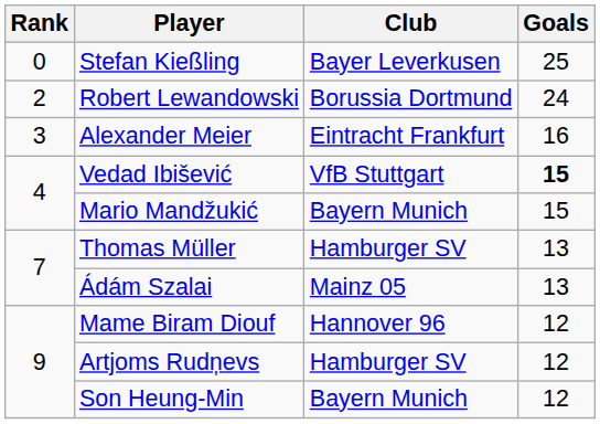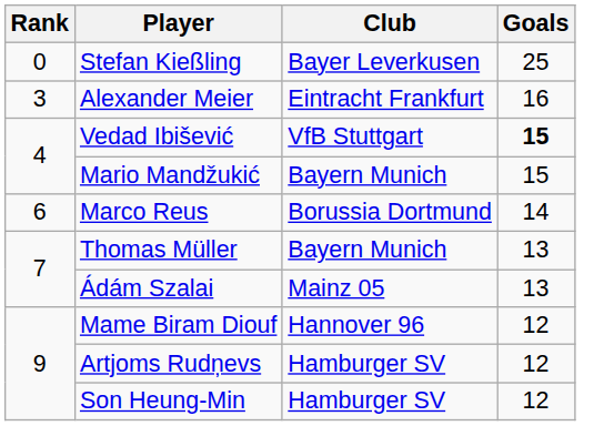- row: 2 | Robert Lewandowski | Borussia Dortmund | 24
+ row: 6 | Marco Reus | Borussia Dortmund | 14
Thomas Müller | Club: Hamburger SV -> Bayern Munich
Son Heung-Min | Club: Bayern Munich -> Hamburger SV
